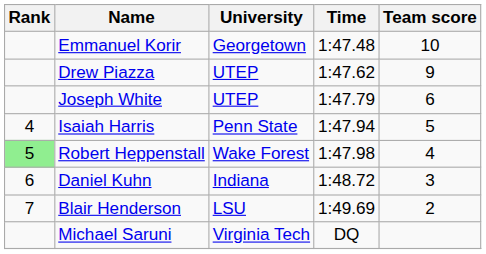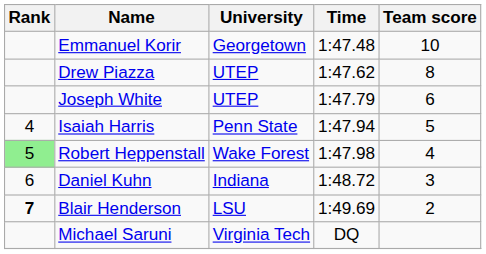Drew Piazza | Team score: 9 -> 8
Blair Henderson | Rank: normal -> bold
